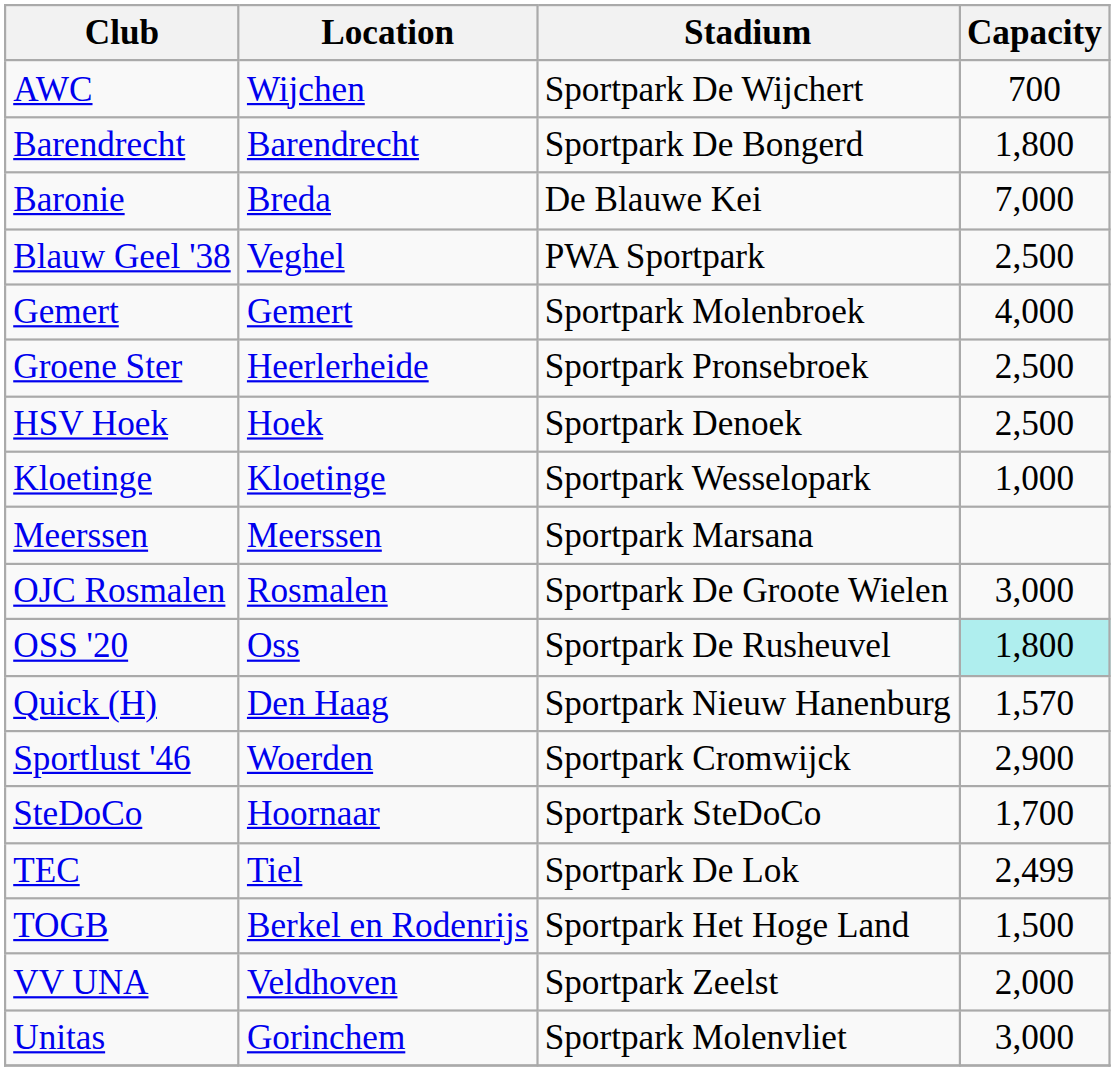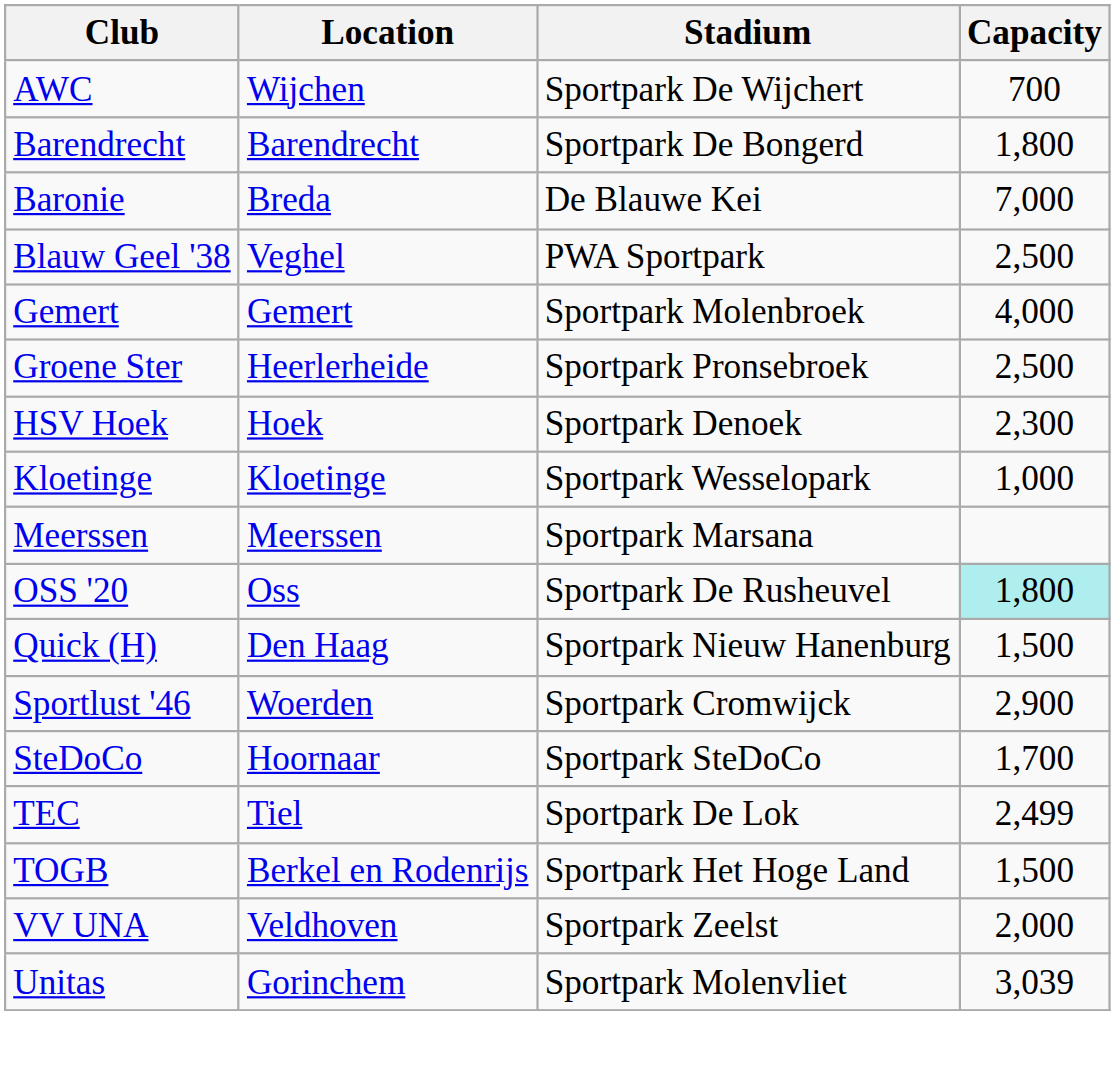HSV Hoek | Capacity: 2,500 -> 2,300
- row: OJC Rosmalen | Rosmalen | Sportpark De Groote Wielen | 3,000
Quick (H) | Capacity: 1,570 -> 1,500
Unitas | Capacity: 3,000 -> 3,039
